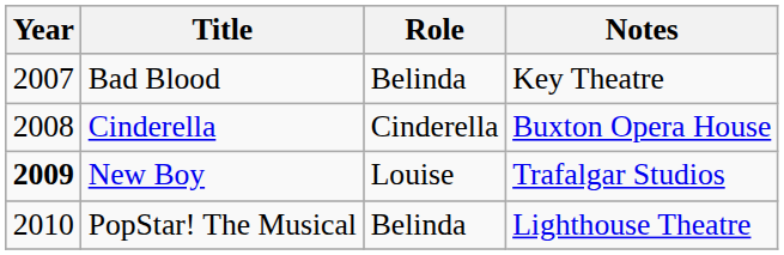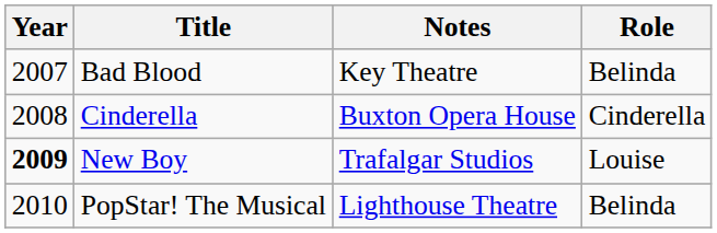columns swapped: Role <-> Notes
